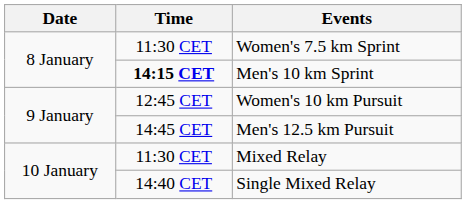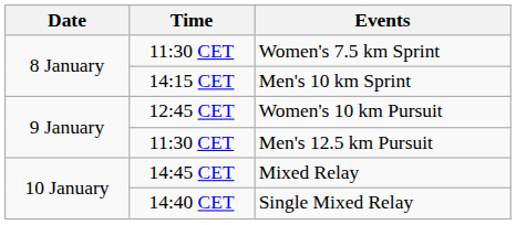Men's 10 km Sprint | Time: bold -> normal
Men's 12.5 km Pursuit | Time: 14:45 CET -> 11:30 CET
Mixed Relay | Time: 11:30 CET -> 14:45 CET
